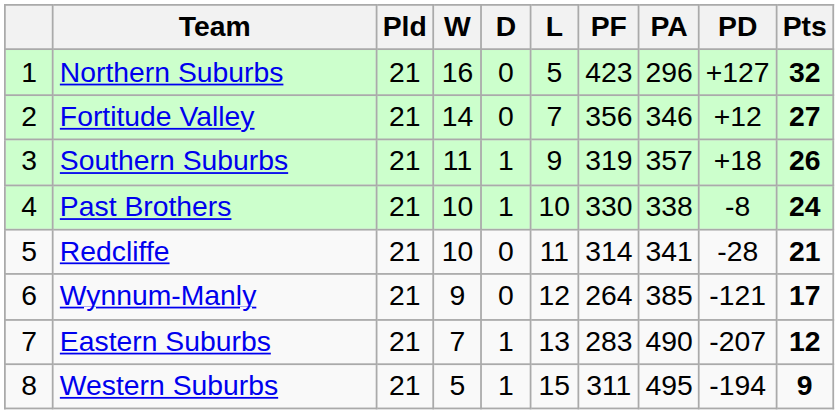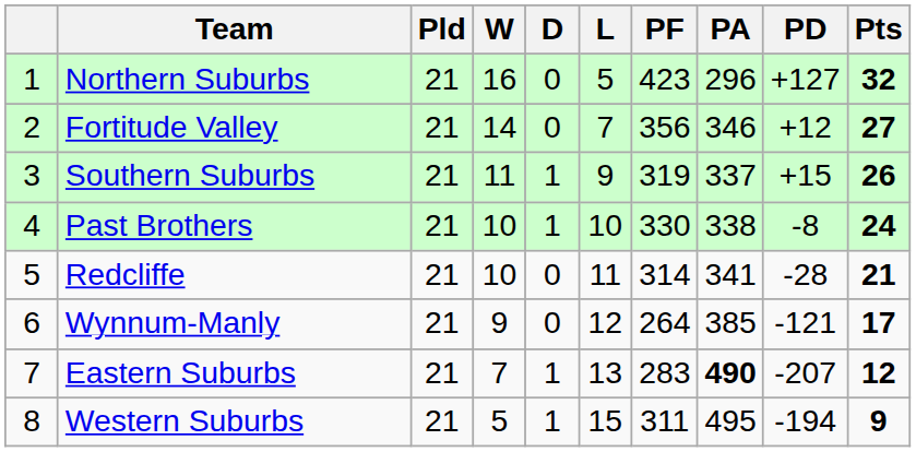Southern Suburbs | PA: 357 -> 337
Southern Suburbs | PD: +18 -> +15
Eastern Suburbs | PA: normal -> bold
